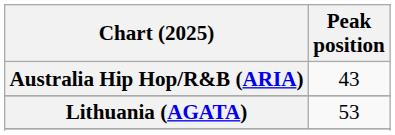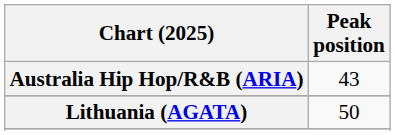Lithuania (AGATA) | Peak position: 53 -> 50
